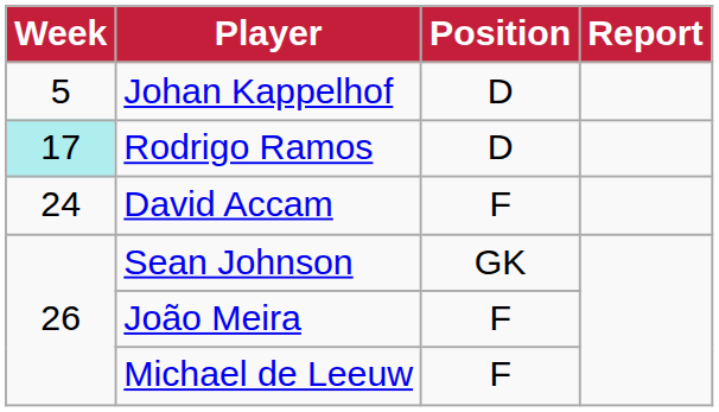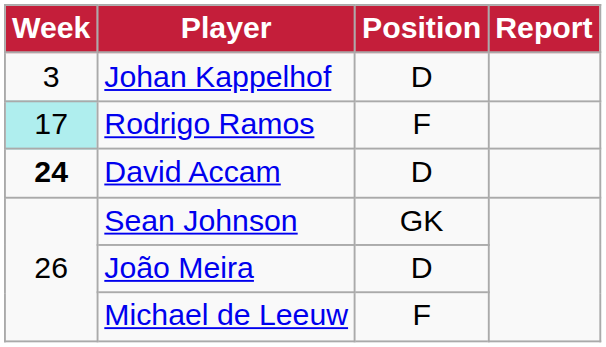Johan Kappelhof | Week: 5 -> 3
Rodrigo Ramos | Position: D -> F
David Accam | Week: normal -> bold
David Accam | Position: F -> D
João Meira | Position: F -> D
